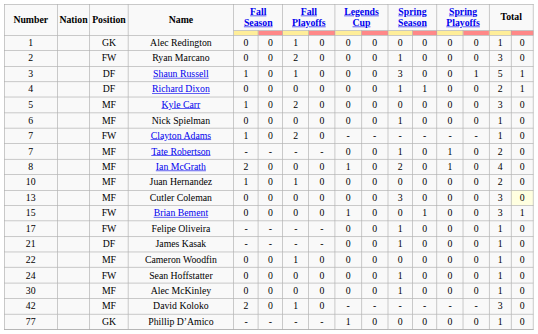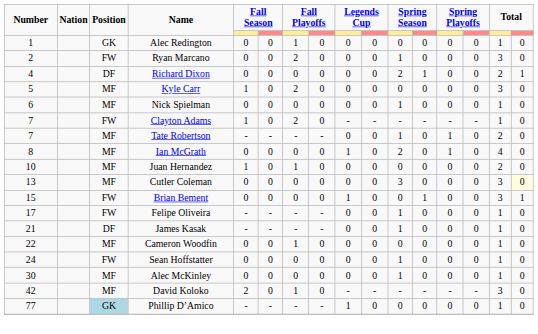- row: 3 | DF | Shaun Russell | 1 | 0 | 1 | 0 | 0 | 0 | 3 | 0 | 0 | 1 | 5 | 1
Richard Dixon | column 11: 1 -> 2
Ian McGrath | column 5: 2 -> 0
Phillip D’Amico | Position: no background -> lightblue background
